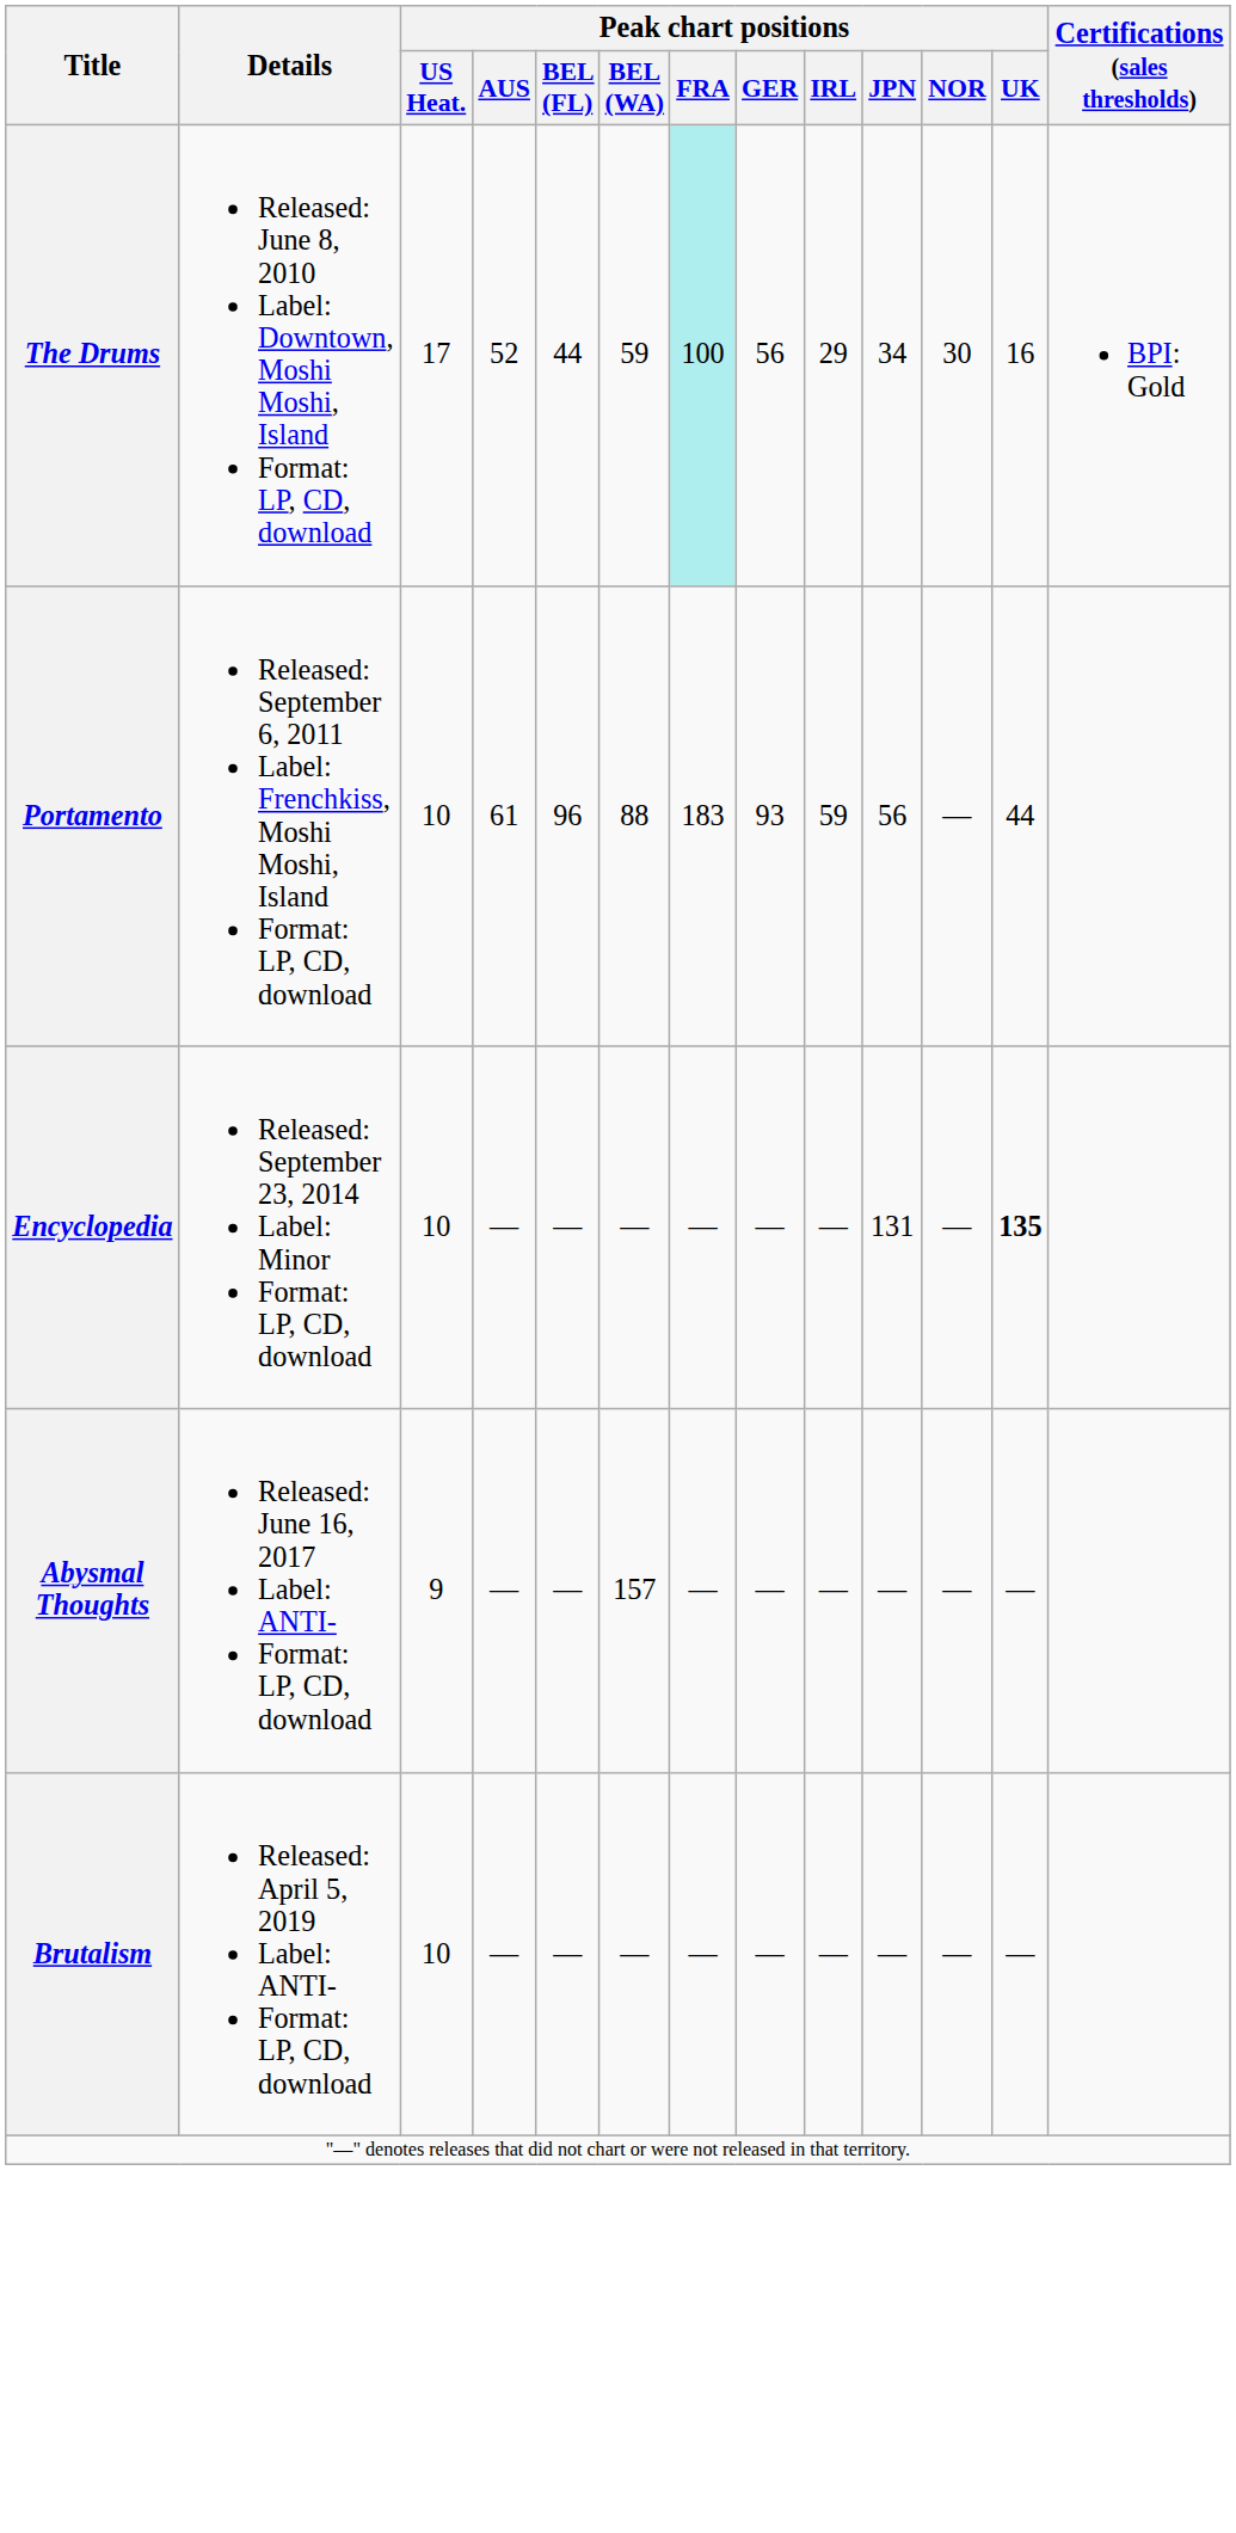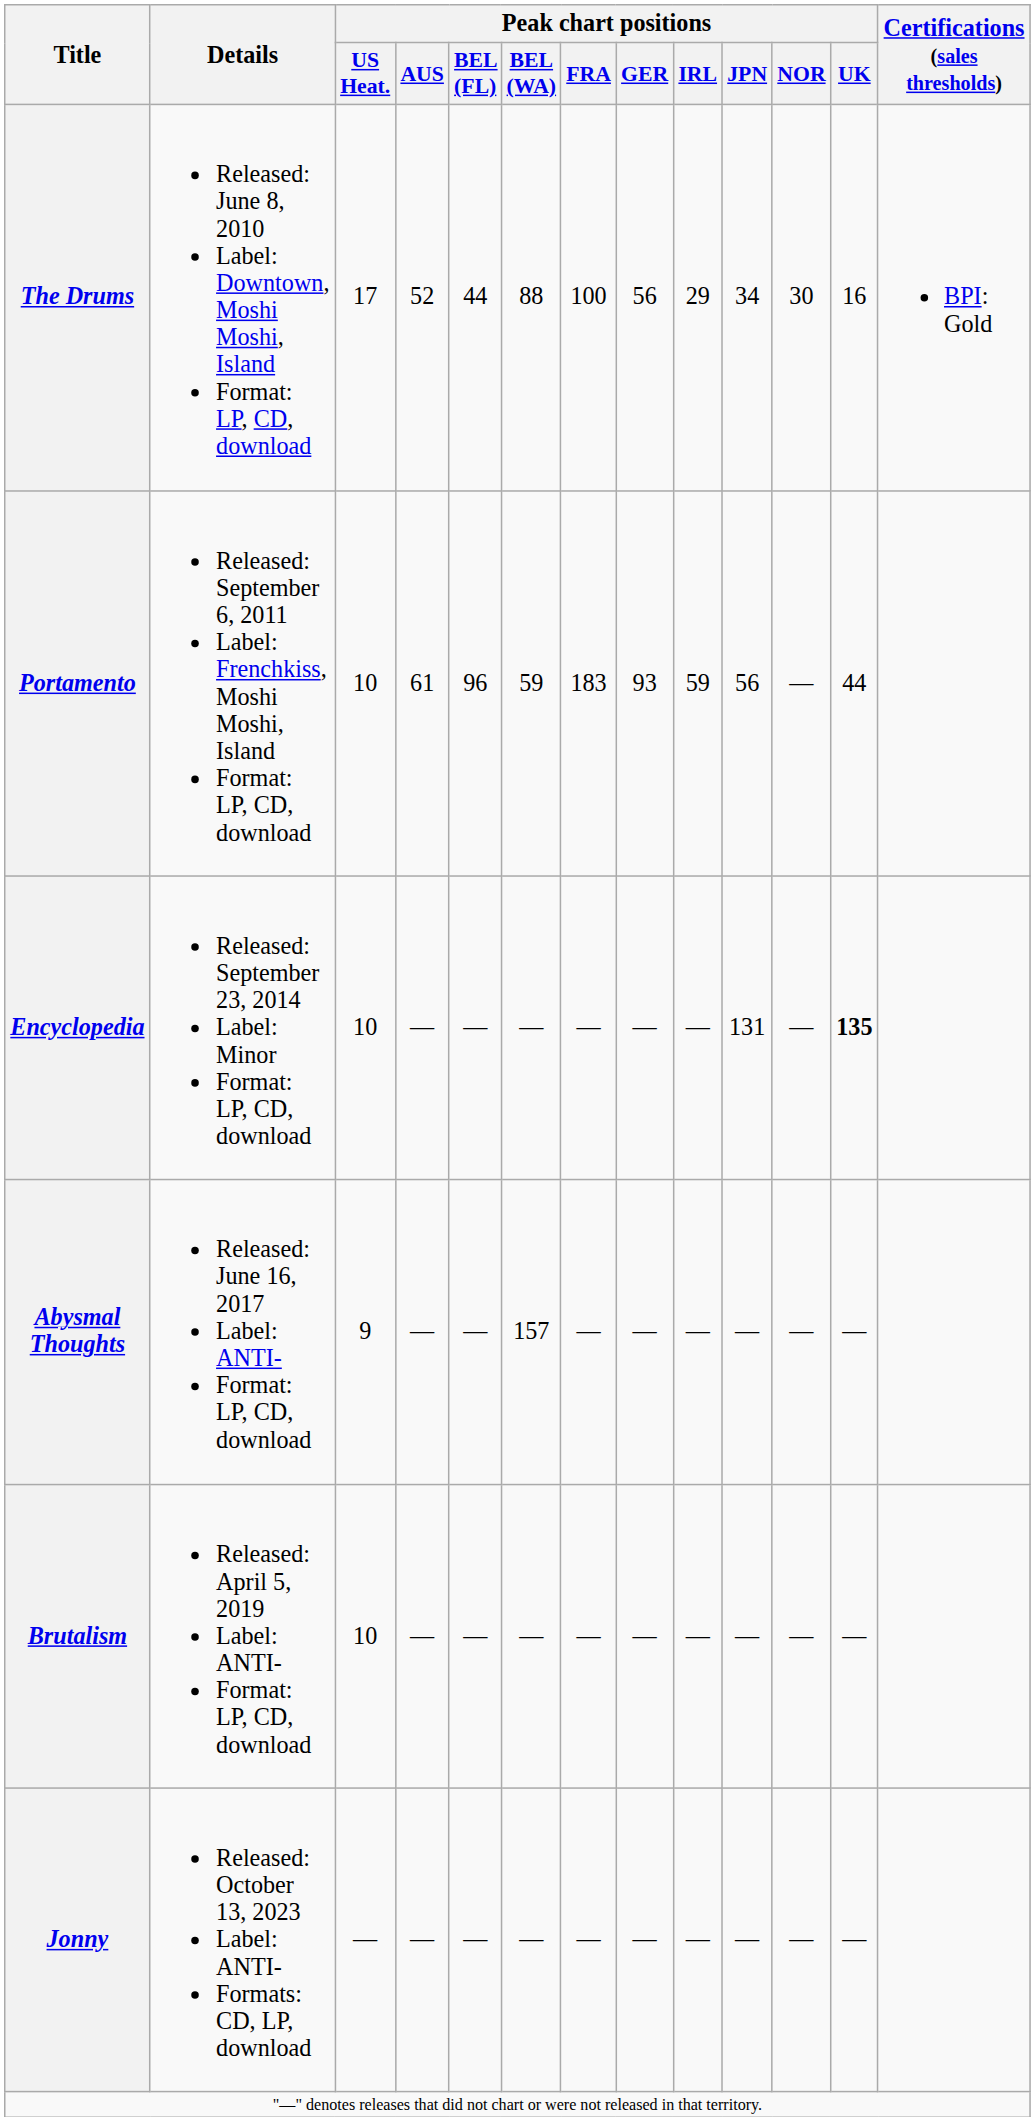The Drums | Peak chart positions / BEL (WA): 59 -> 88
The Drums | Peak chart positions / FRA: paleturquoise background -> no background
Portamento | Peak chart positions / BEL (WA): 88 -> 59
+ row: Jonny | Released: October 13, 2023 Label: ANTI- Formats: CD, LP, download | — | — | — | — | — | — | — | — | — | —
